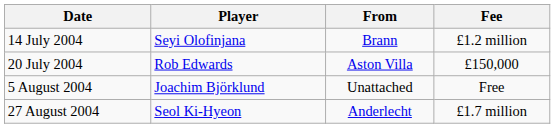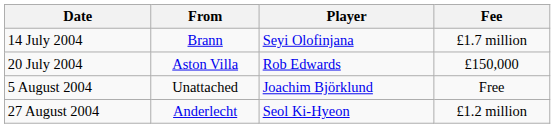columns swapped: Player <-> From
14 July 2004 | Fee: £1.2 million -> £1.7 million
27 August 2004 | Fee: £1.7 million -> £1.2 million
